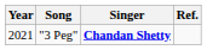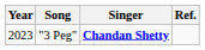"3 Peg" | Year: 2021 -> 2023
